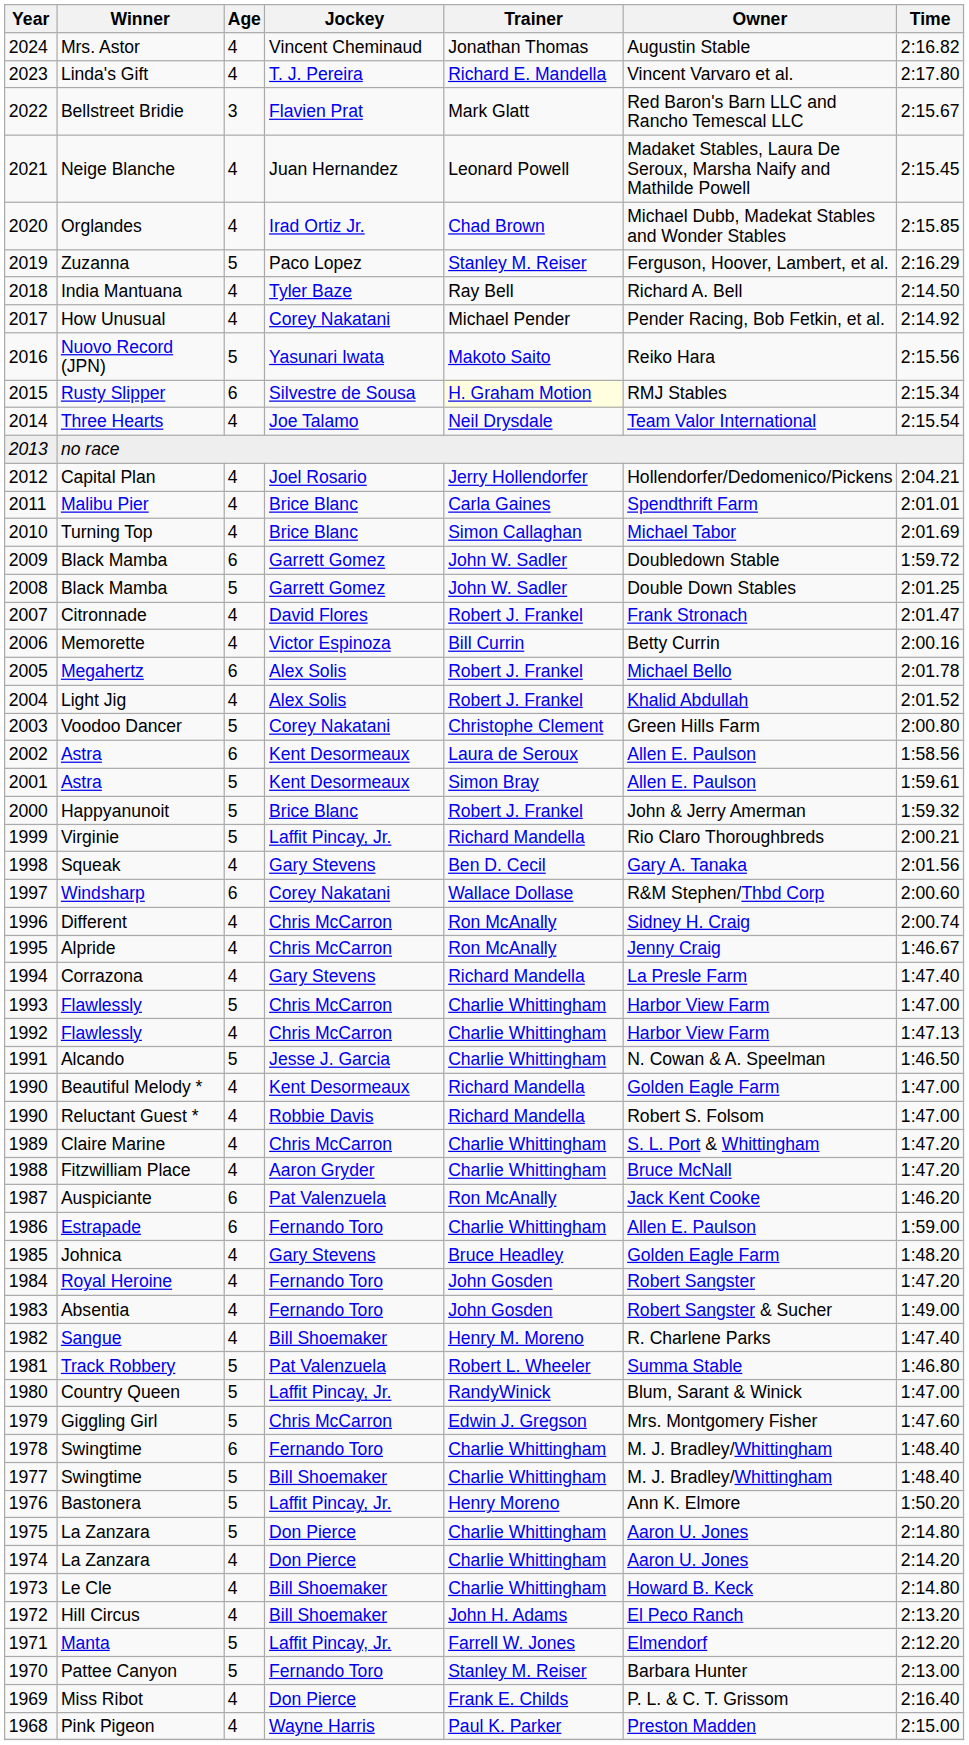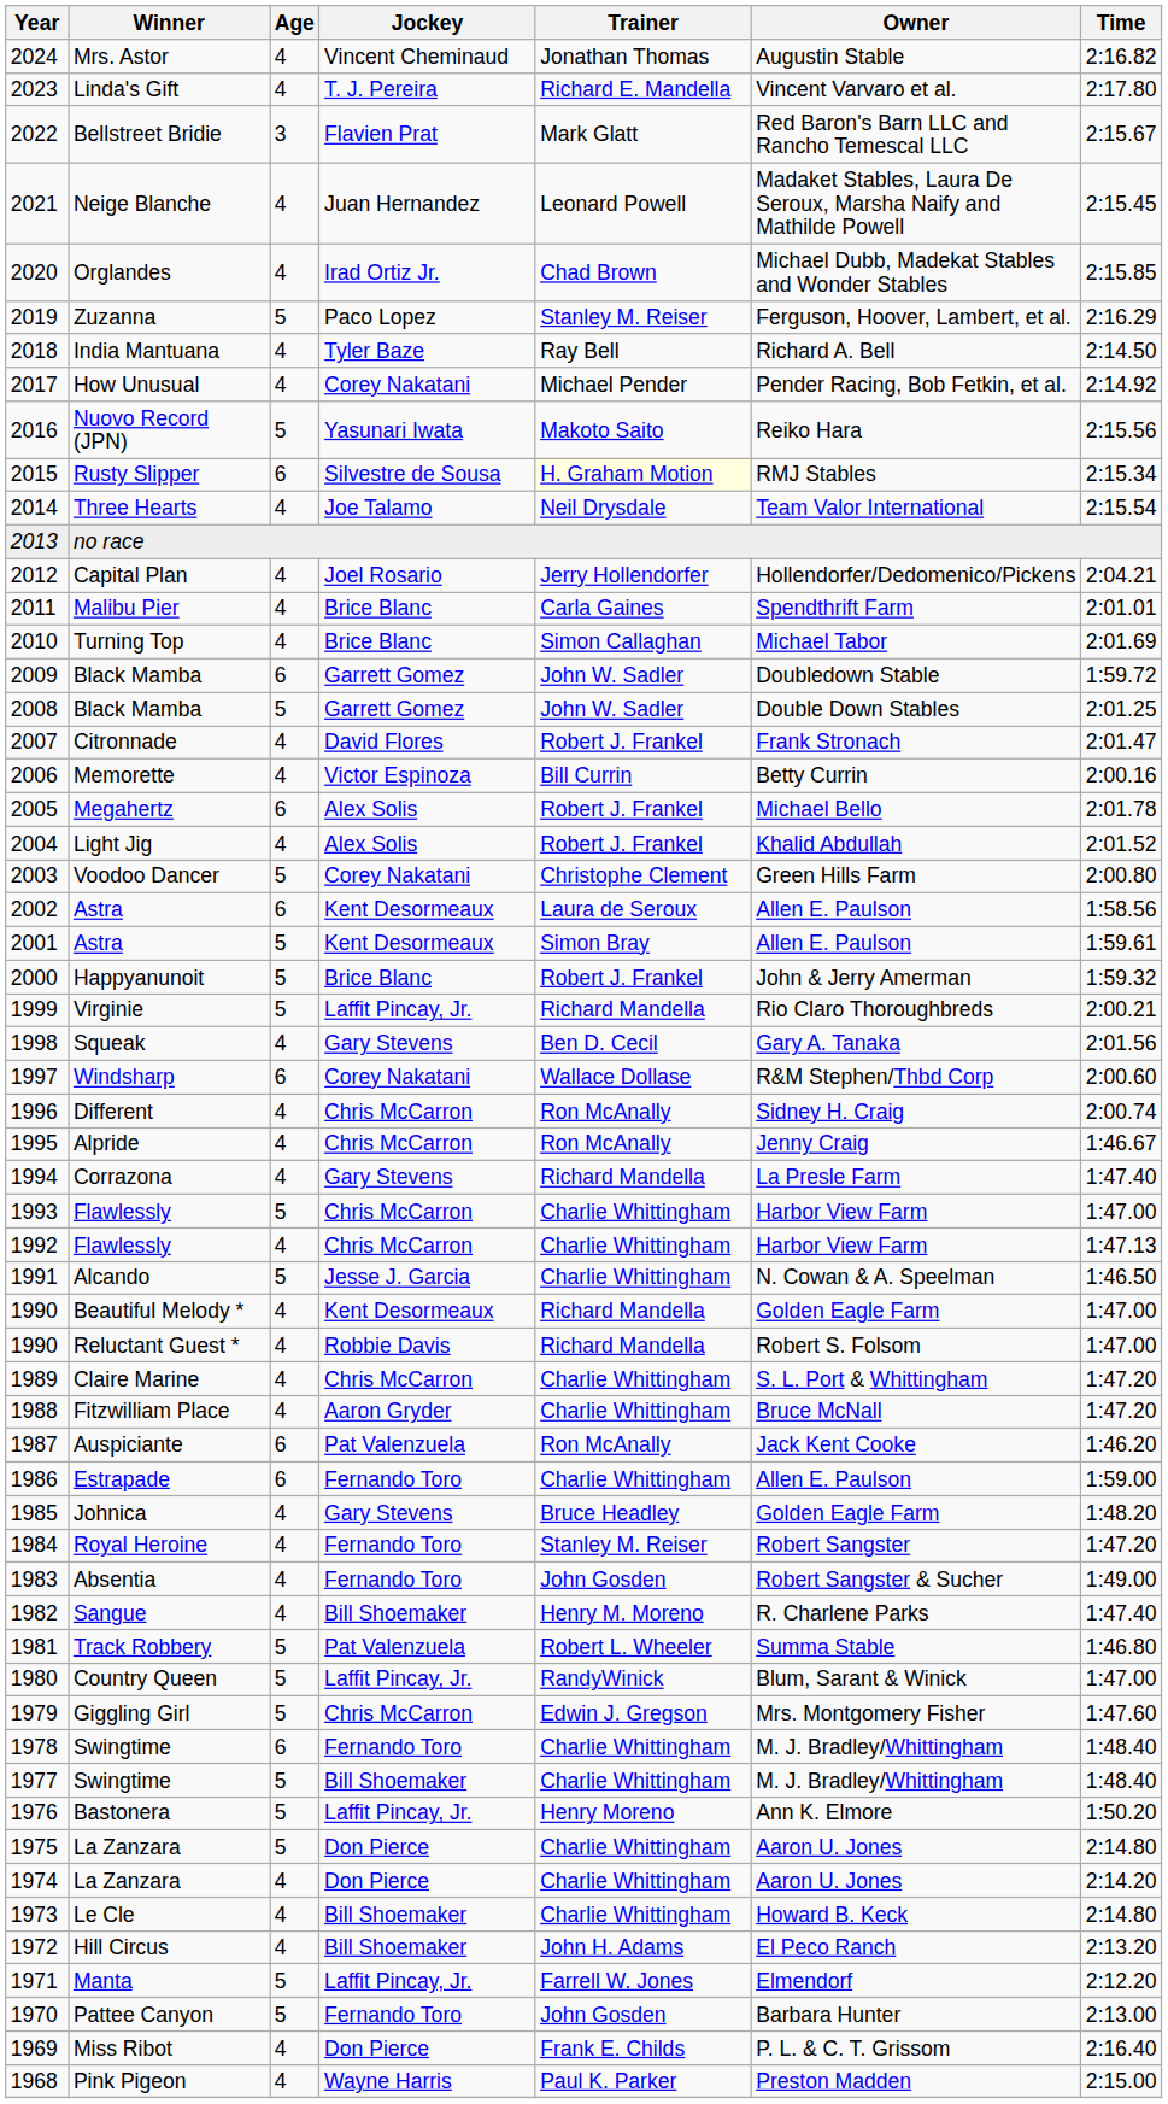Royal Heroine | Trainer: John Gosden -> Stanley M. Reiser
Pattee Canyon | Trainer: Stanley M. Reiser -> John Gosden
